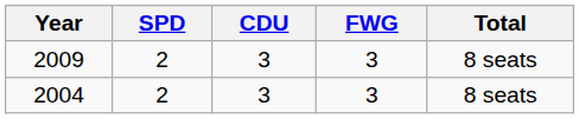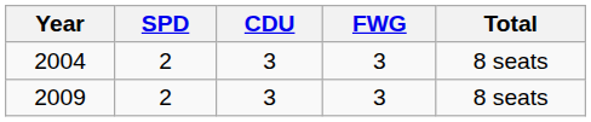rows swapped: 2009 <-> 2004
